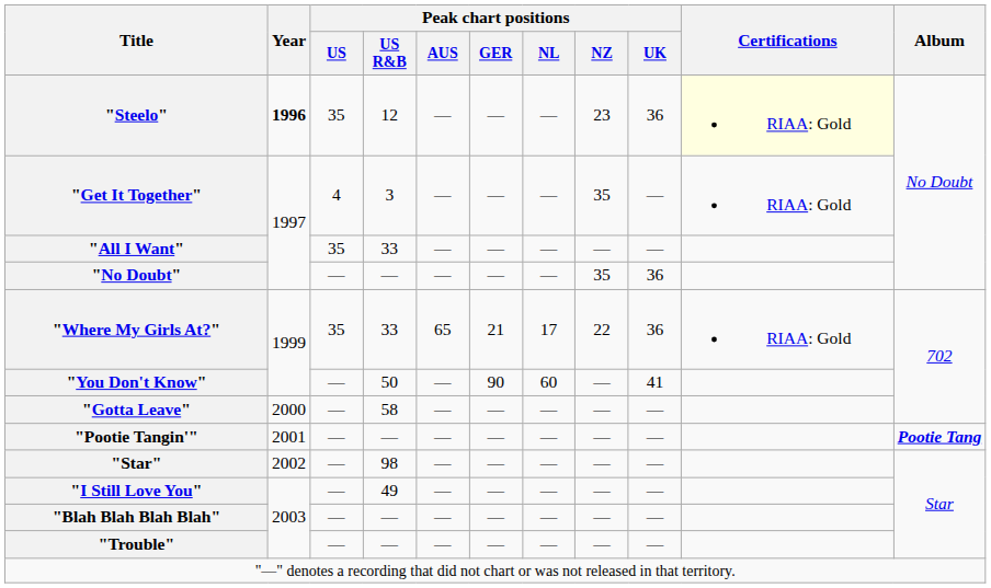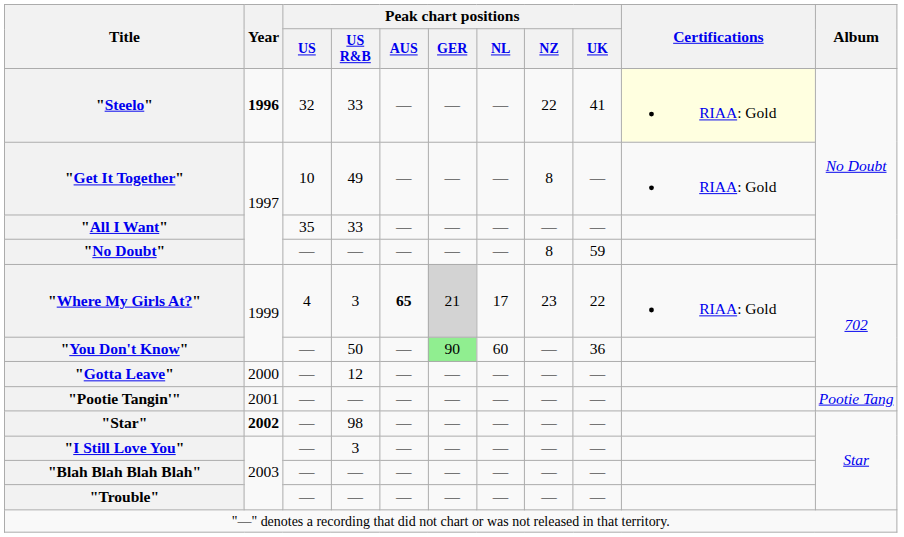"Steelo" | Peak chart positions / US: 35 -> 32
"Steelo" | Peak chart positions / US R&B: 12 -> 33
"Steelo" | Peak chart positions / NZ: 23 -> 22
"Steelo" | Peak chart positions / UK: 36 -> 41
"Get It Together" | Peak chart positions / US: 4 -> 10
"Get It Together" | Peak chart positions / US R&B: 3 -> 49
"Get It Together" | Peak chart positions / NZ: 35 -> 8
"No Doubt" | Peak chart positions / NZ: 35 -> 8
"No Doubt" | Peak chart positions / UK: 36 -> 59
"Where My Girls At?" | Peak chart positions / US: 35 -> 4
"Where My Girls At?" | Peak chart positions / US R&B: 33 -> 3
"Where My Girls At?" | Peak chart positions / AUS: normal -> bold
"Where My Girls At?" | Peak chart positions / GER: no background -> lightgrey background
"Where My Girls At?" | Peak chart positions / NZ: 22 -> 23
"Where My Girls At?" | Peak chart positions / UK: 36 -> 22
"You Don't Know" | Peak chart positions / GER: no background -> lightgreen background
"You Don't Know" | Peak chart positions / UK: 41 -> 36
"Gotta Leave" | Peak chart positions / US R&B: 58 -> 12
"Pootie Tangin'" | Album: bold -> normal
"Star" | Year: normal -> bold
"I Still Love You" | Peak chart positions / US R&B: 49 -> 3
